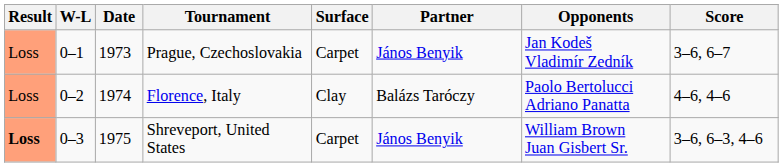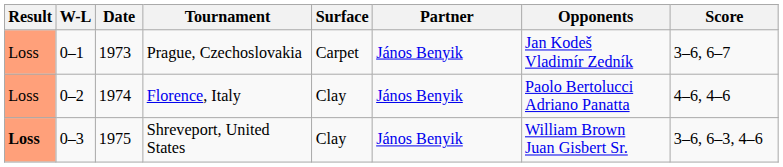Florence, Italy | Partner: Balázs Taróczy -> János Benyik
Shreveport, United States | Surface: Carpet -> Clay
